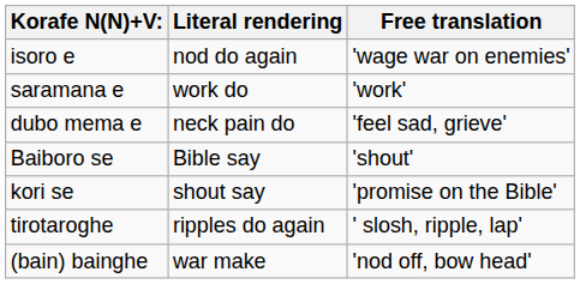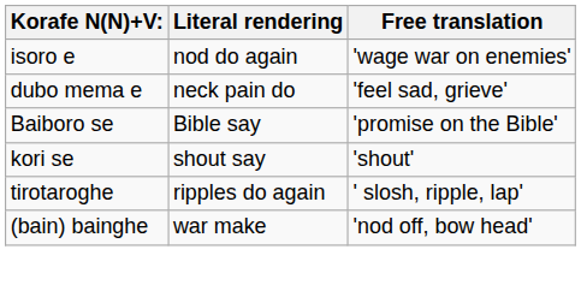- row: saramana e | work do | 'work'
Baiboro se | Free translation: 'shout' -> 'promise on the Bible'
kori se | Free translation: 'promise on the Bible' -> 'shout'
